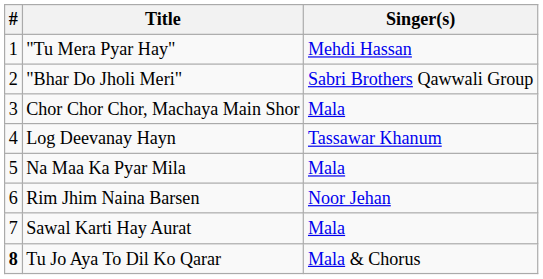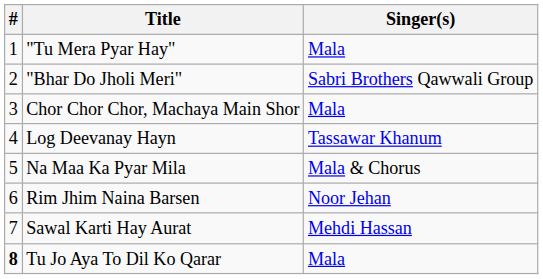"Tu Mera Pyar Hay" | Singer(s): Mehdi Hassan -> Mala
Na Maa Ka Pyar Mila | Singer(s): Mala -> Mala & Chorus
Sawal Karti Hay Aurat | Singer(s): Mala -> Mehdi Hassan
Tu Jo Aya To Dil Ko Qarar | Singer(s): Mala & Chorus -> Mala
